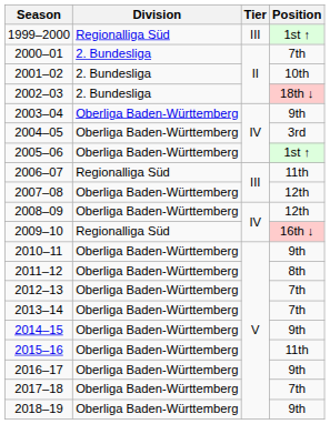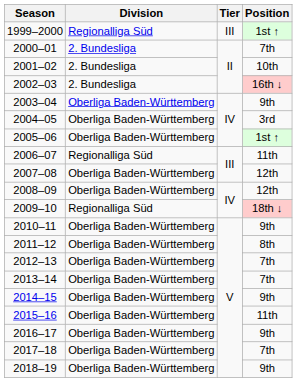2002–03 | Position: 18th ↓ -> 16th ↓
2009–10 | Position: 16th ↓ -> 18th ↓
